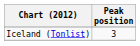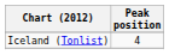Iceland (Tonlist) | Peak position: 3 -> 4
